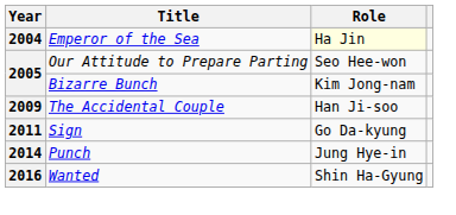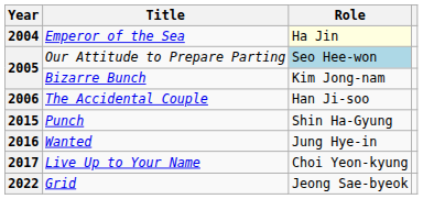Our Attitude to Prepare Parting | Role: no background -> lightblue background
The Accidental Couple | Year: 2009 -> 2006
- row: 2011 | Sign | Go Da-kyung
Punch | Year: 2014 -> 2015
Punch | Role: Jung Hye-in -> Shin Ha-Gyung
Wanted | Role: Shin Ha-Gyung -> Jung Hye-in
+ row: 2017 | Live Up to Your Name | Choi Yeon-kyung
+ row: 2022 | Grid | Jeong Sae-byeok
